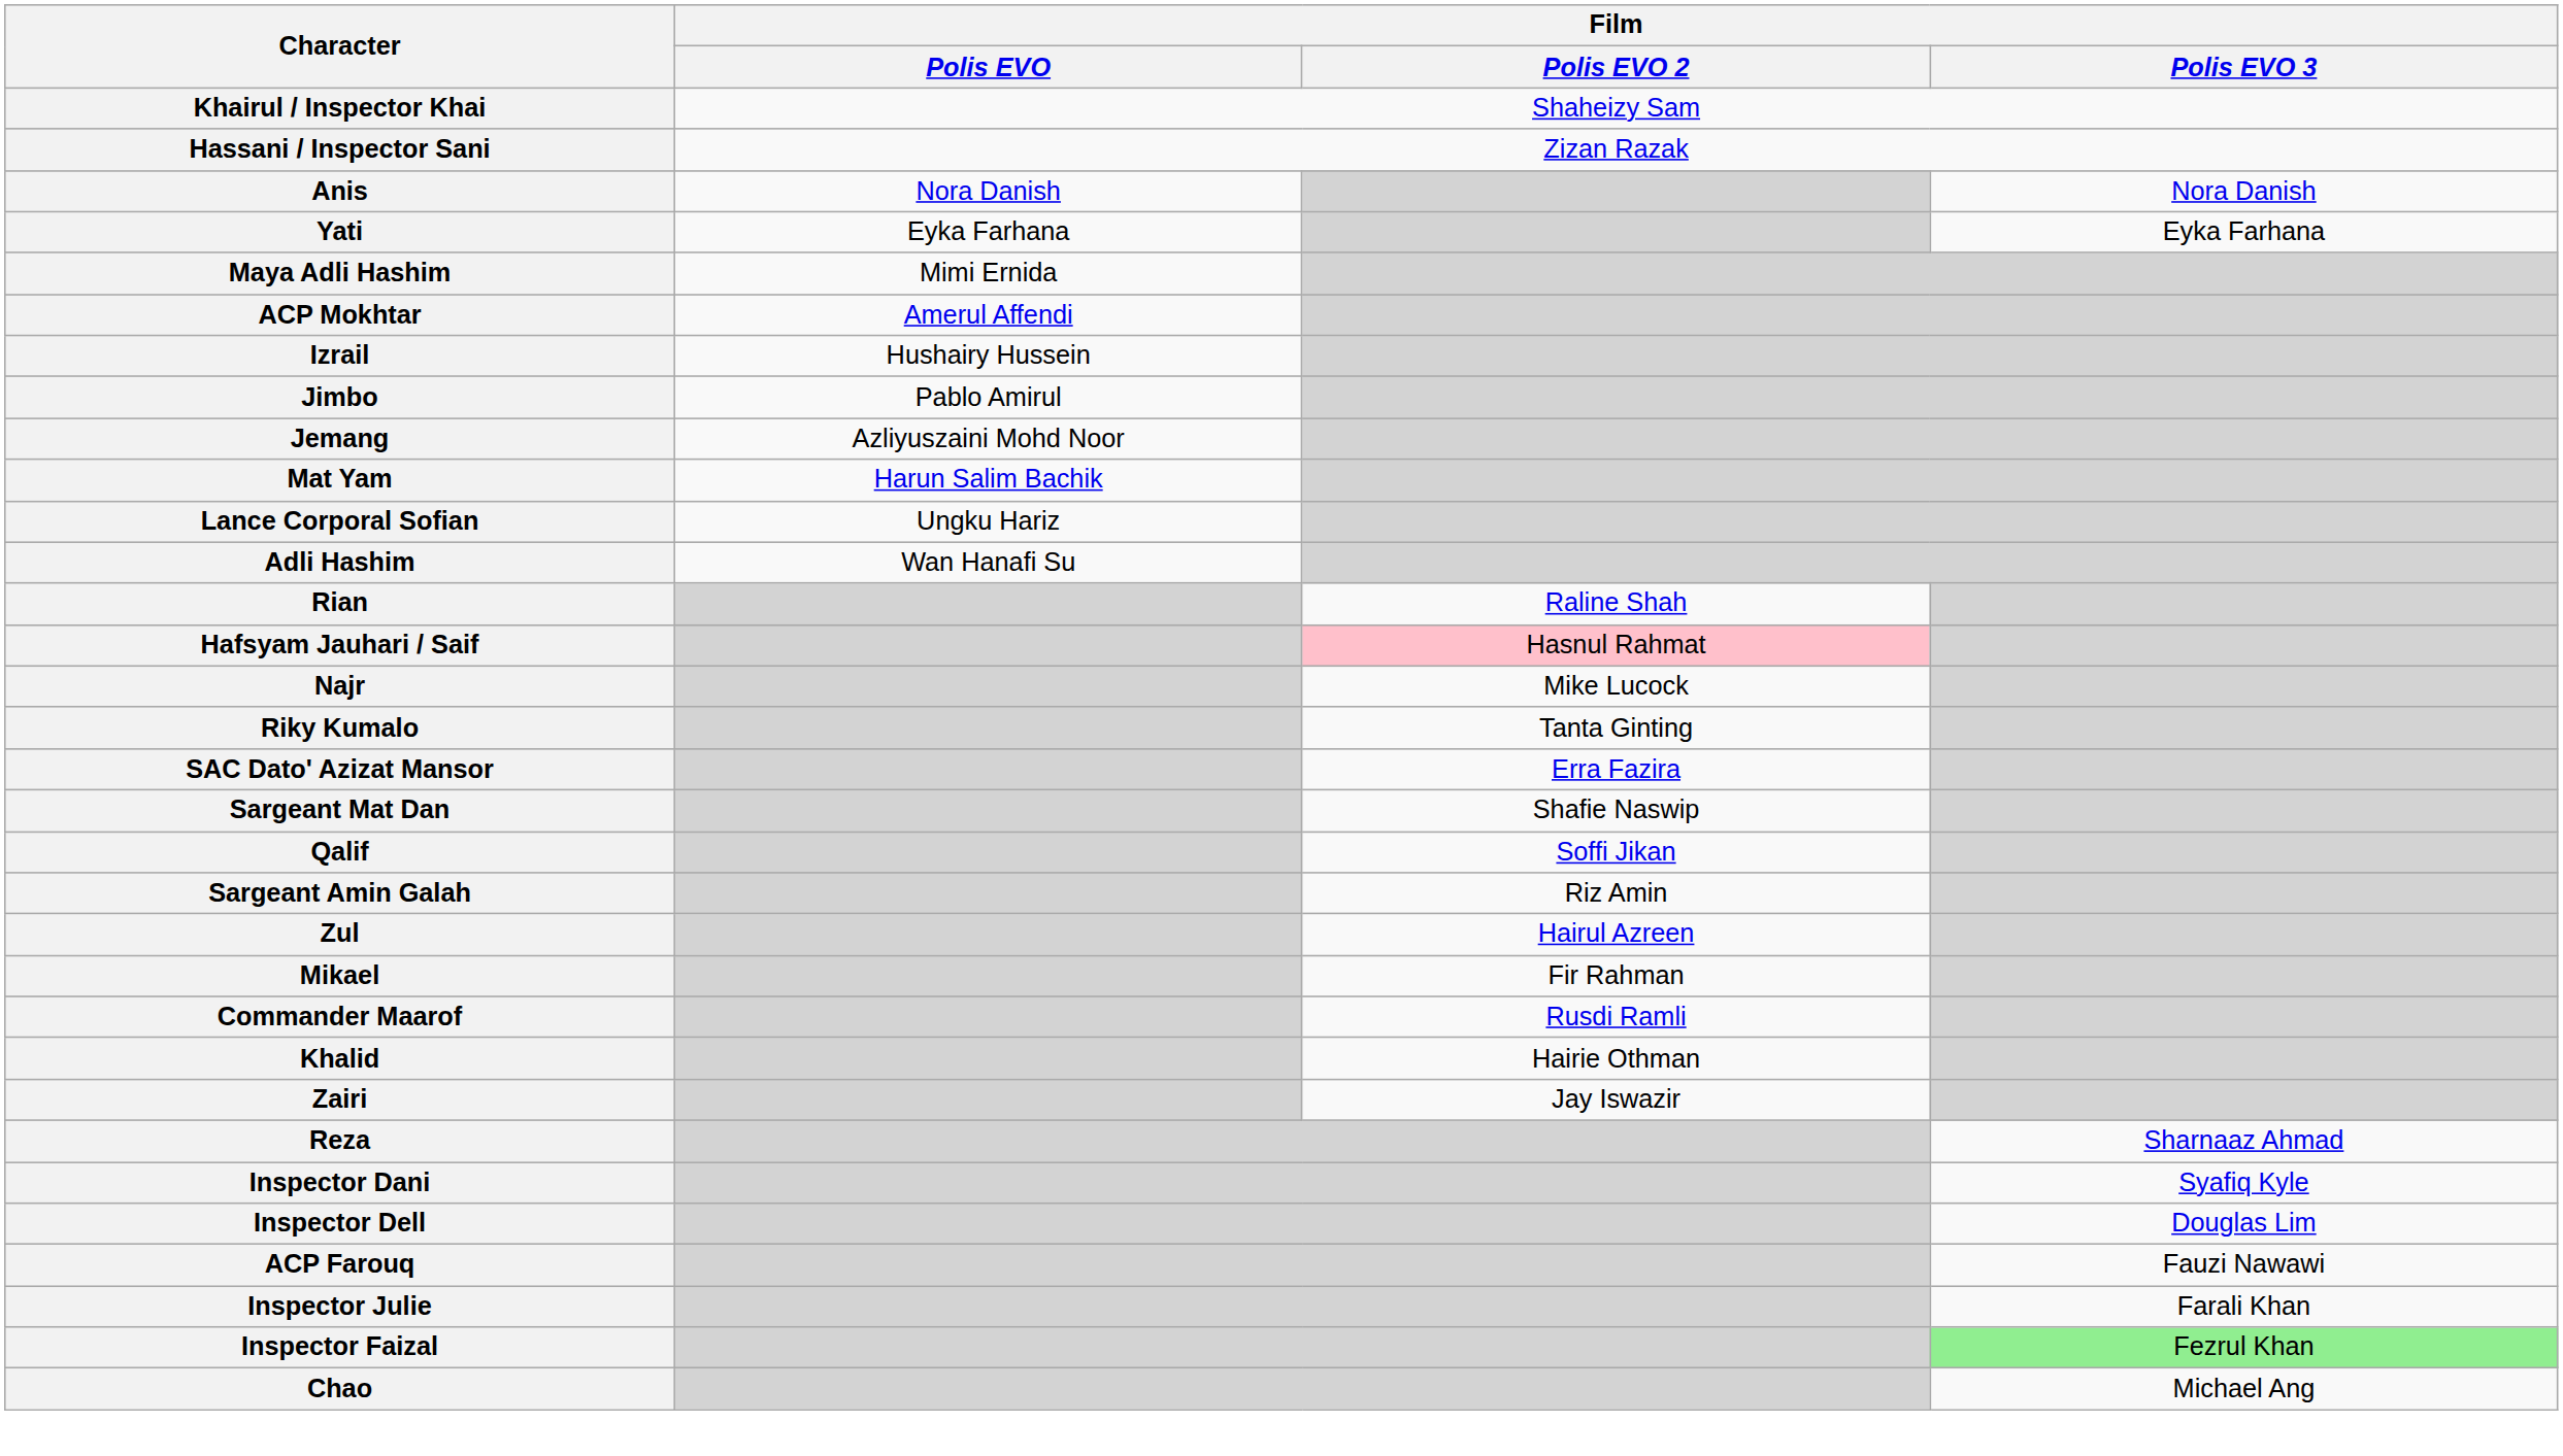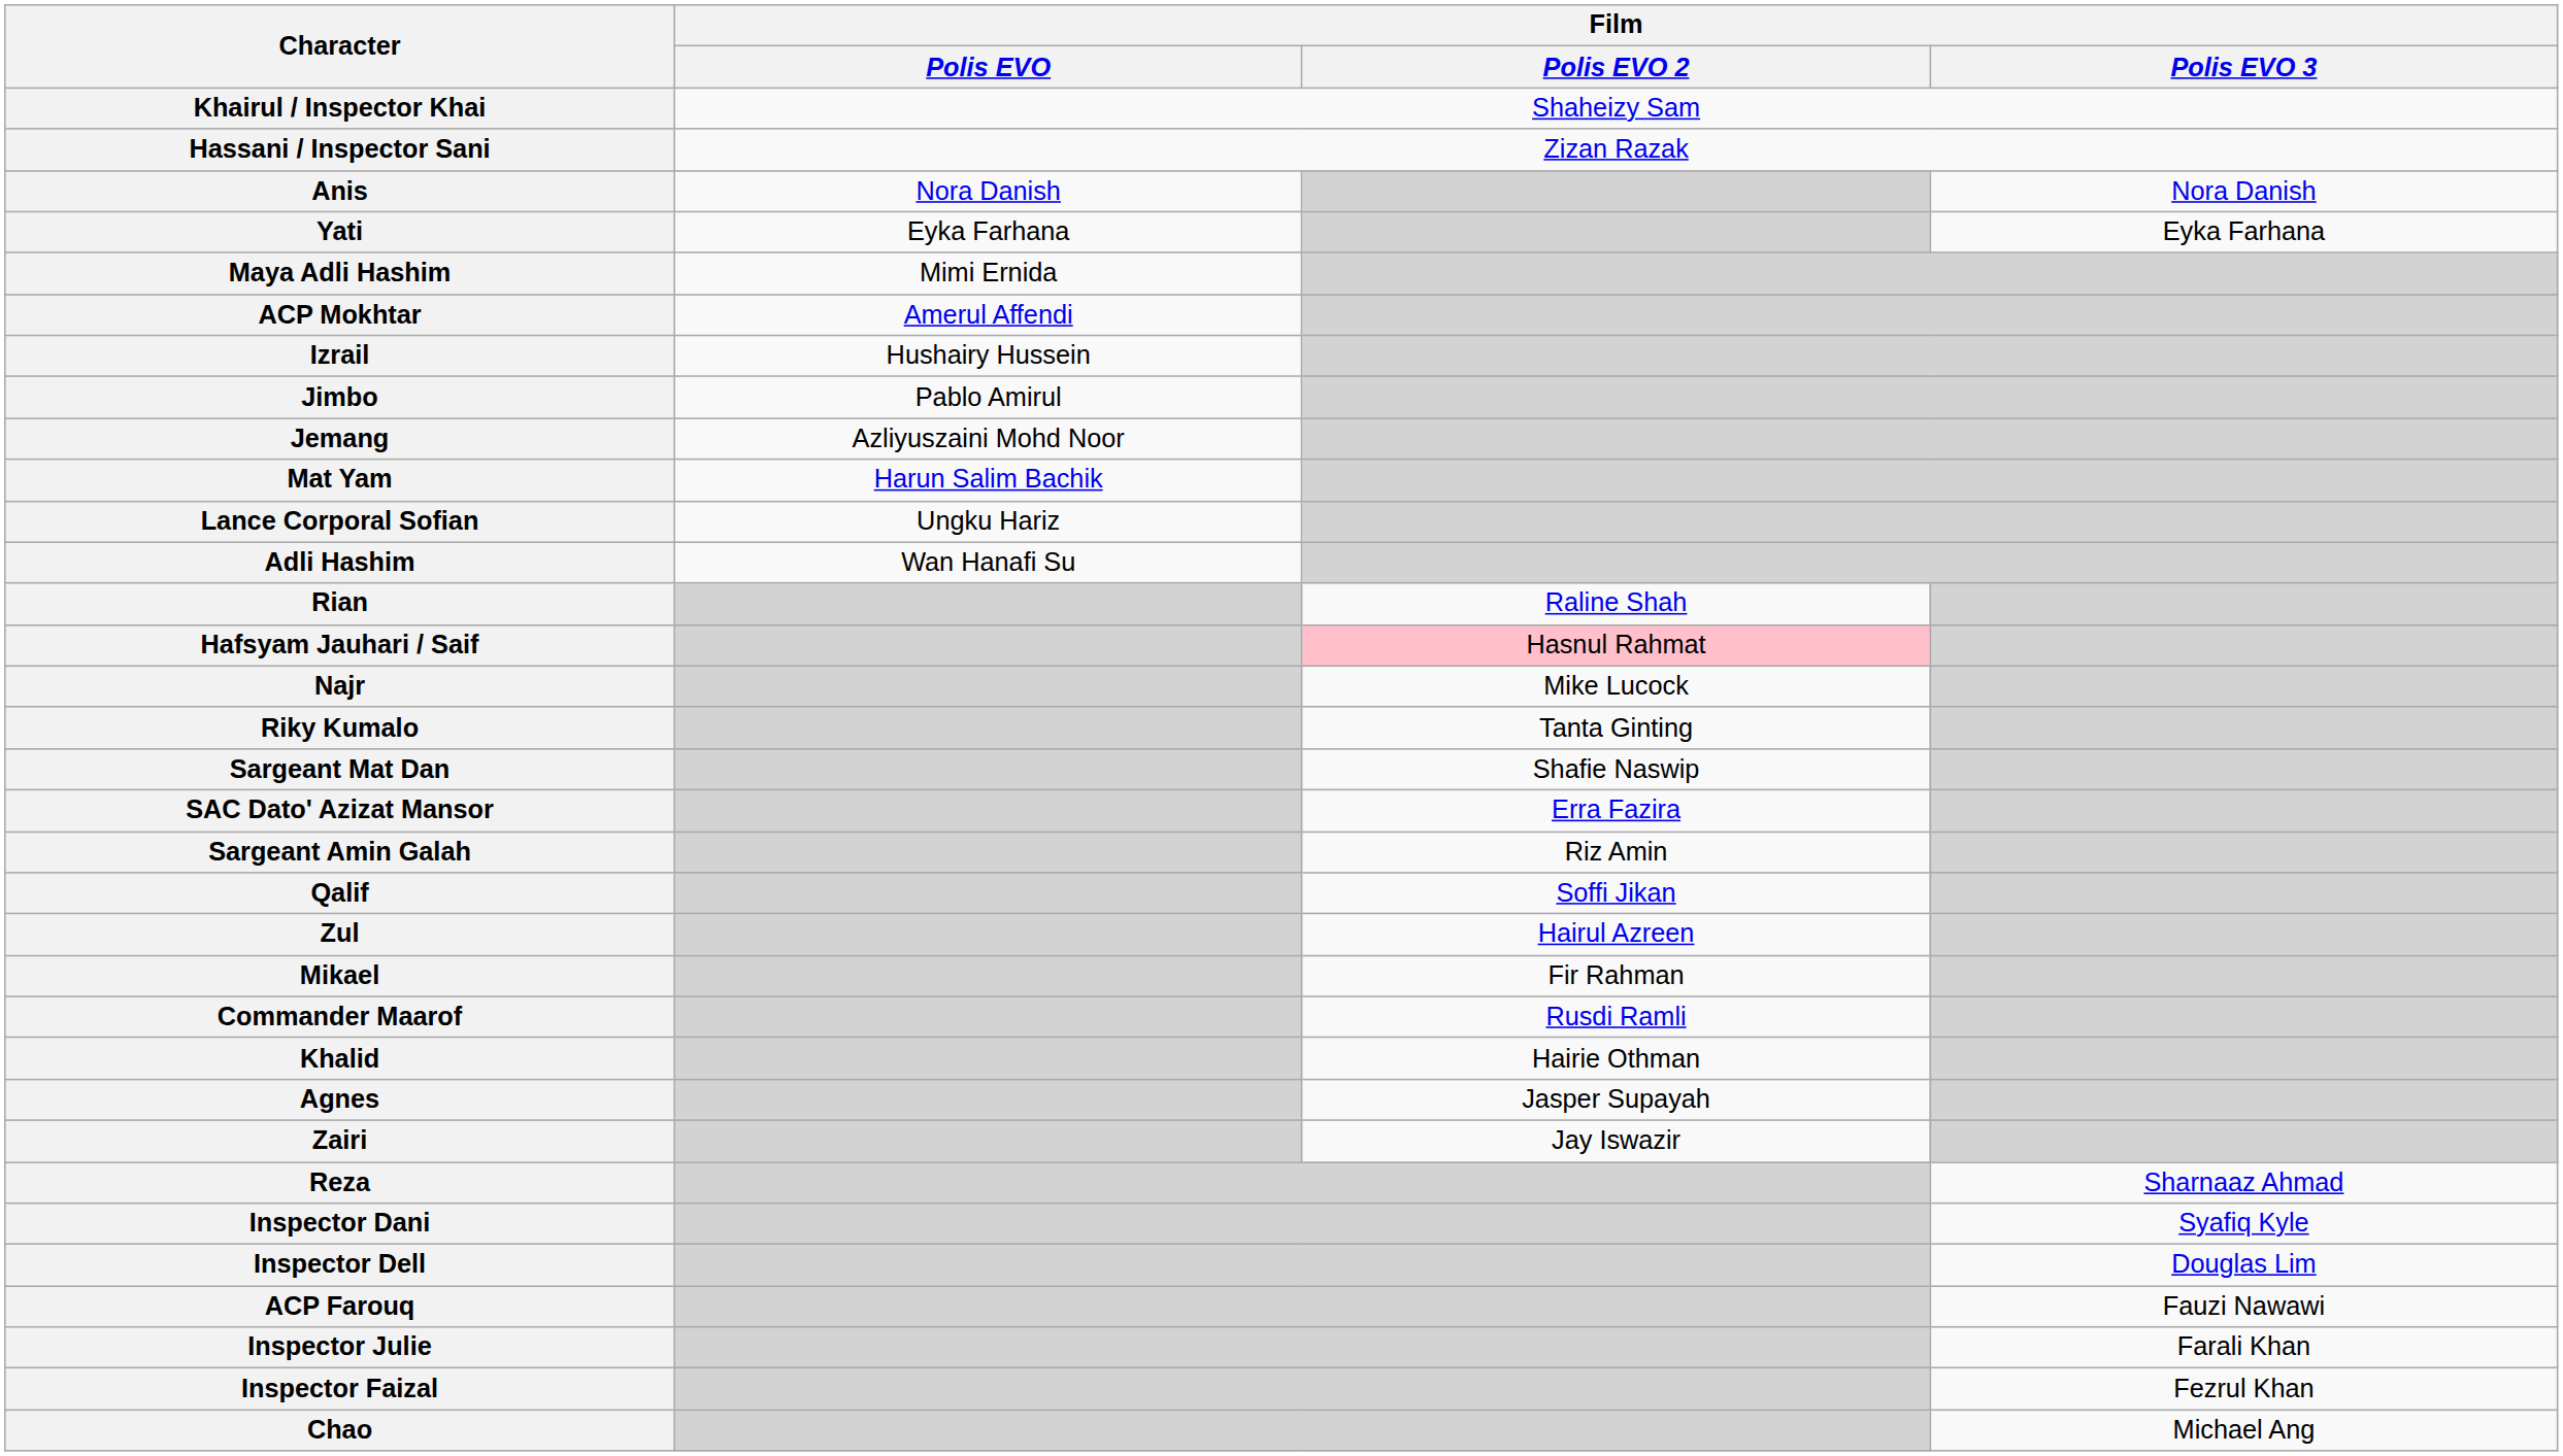rows swapped: SAC Dato' Azizat Mansor <-> Sargeant Mat Dan
rows swapped: Sargeant Amin Galah <-> Qalif
+ row: Agnes | Jasper Supayah
Inspector Faizal | Film / Polis EVO 3: lightgreen background -> no background
